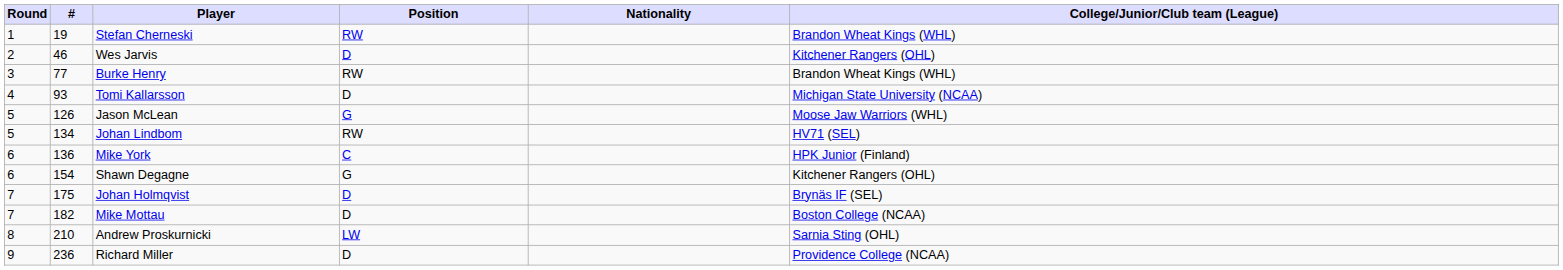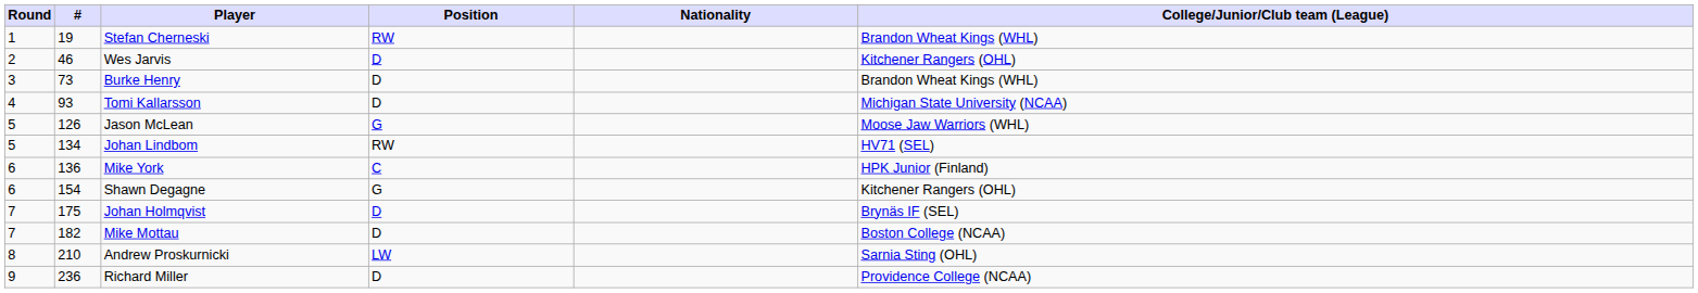Burke Henry | #: 77 -> 73
Burke Henry | Position: RW -> D
